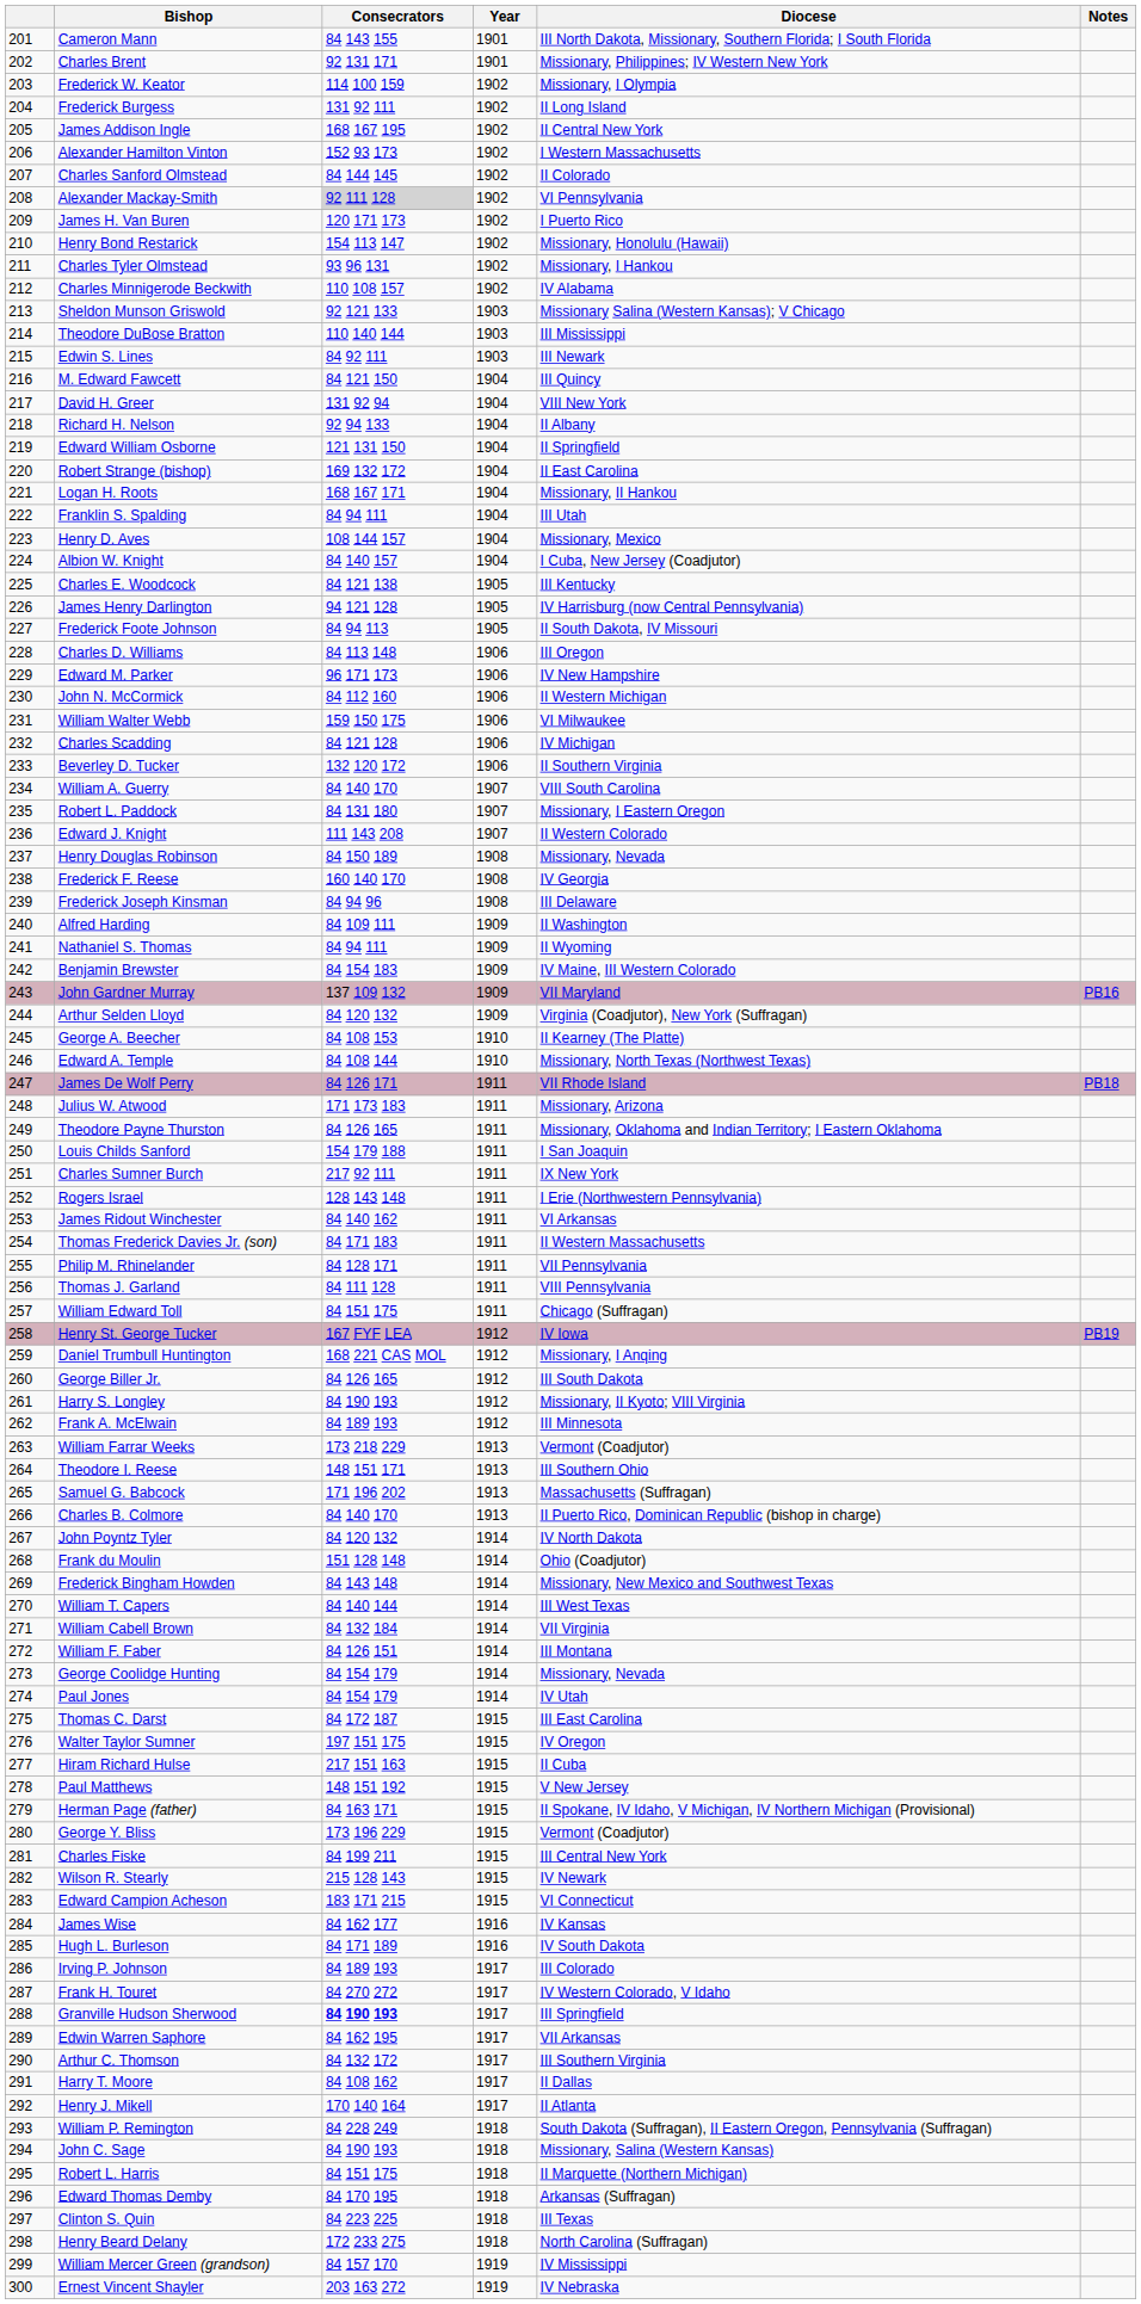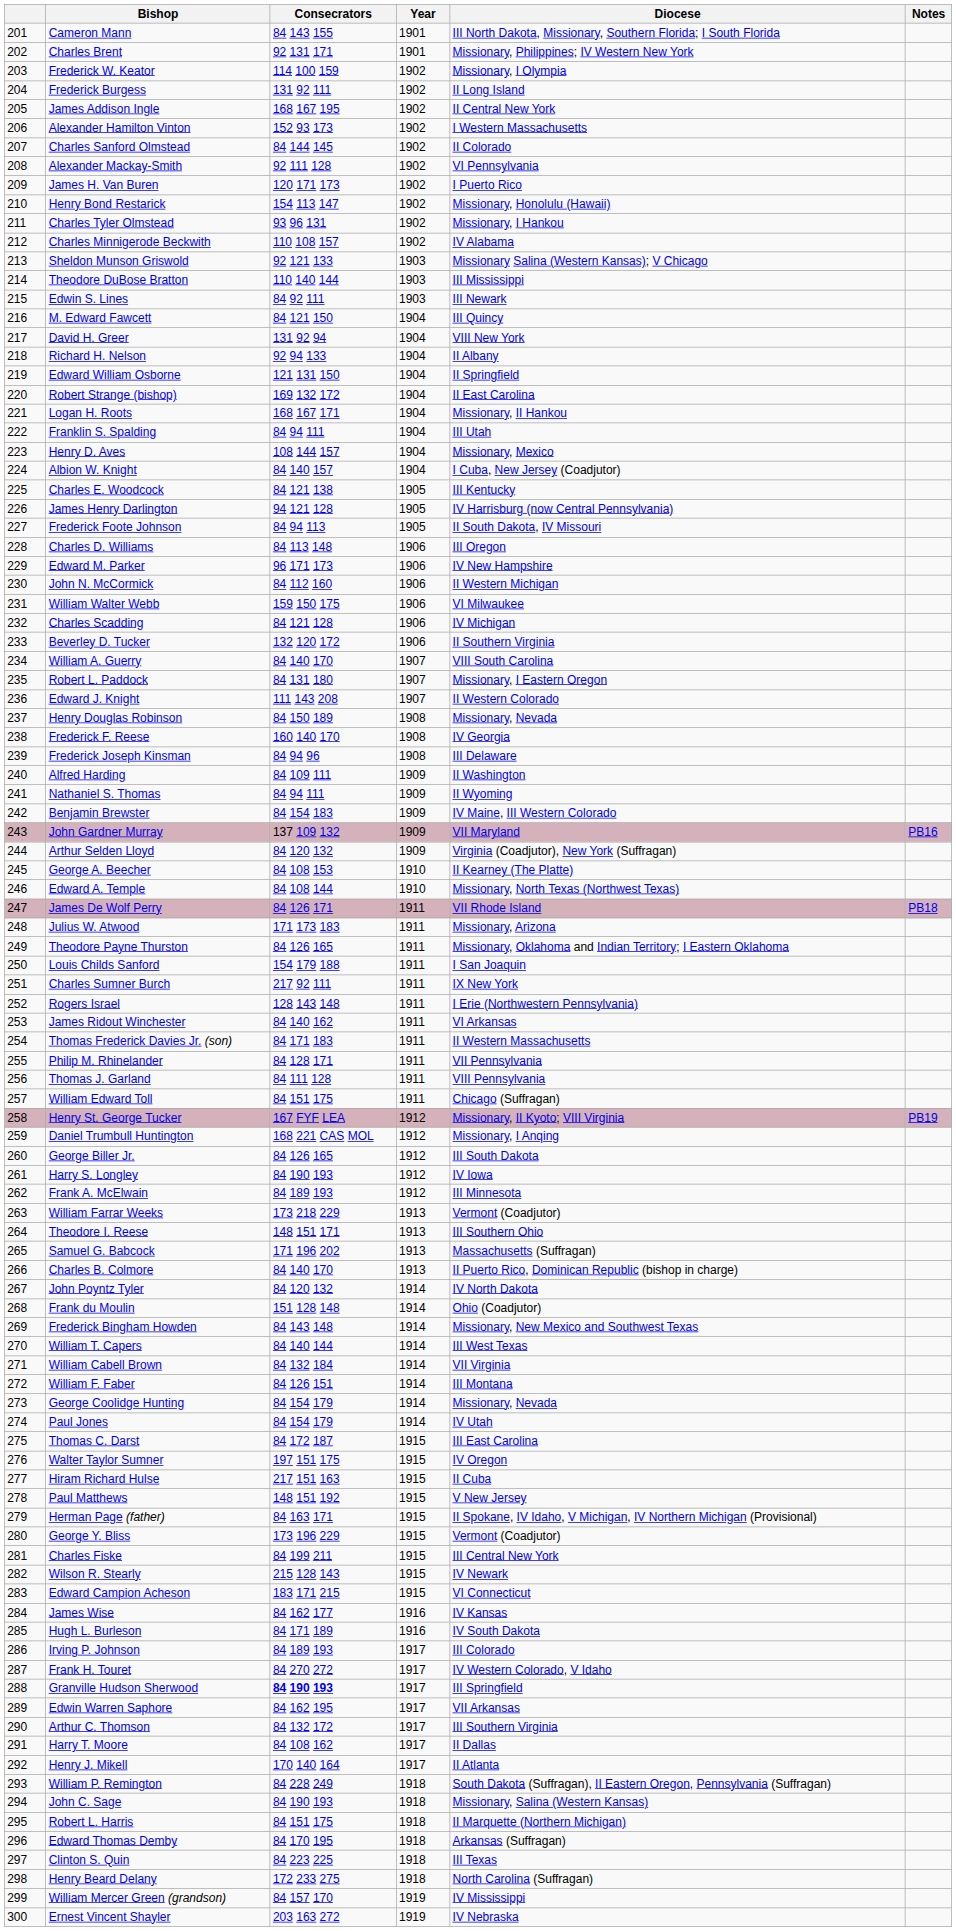Alexander Mackay-Smith | Consecrators: lightgrey background -> no background
Henry St. George Tucker | Diocese: IV Iowa -> Missionary, II Kyoto; VIII Virginia
Harry S. Longley | Diocese: Missionary, II Kyoto; VIII Virginia -> IV Iowa
